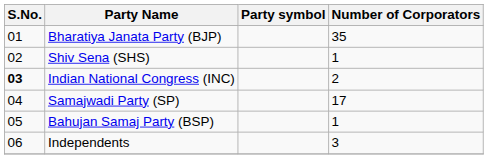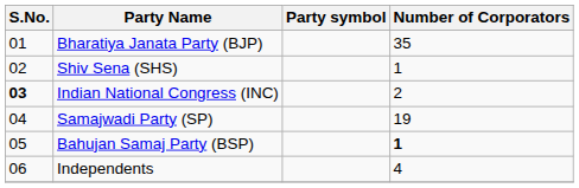Samajwadi Party (SP) | Number of Corporators: 17 -> 19
Bahujan Samaj Party (BSP) | Number of Corporators: normal -> bold
Independents | Number of Corporators: 3 -> 4
